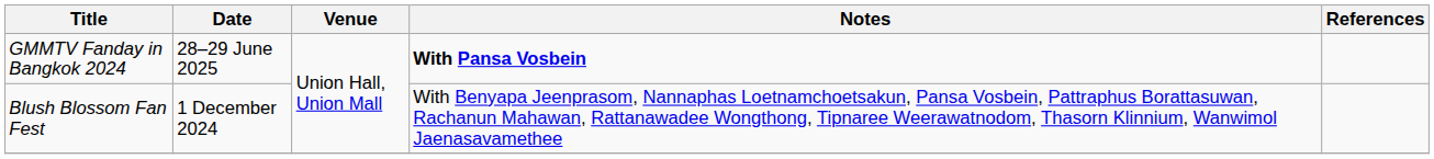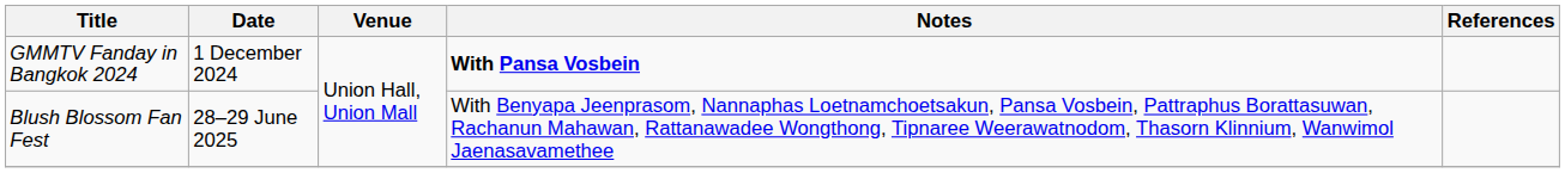GMMTV Fanday in Bangkok 2024 | Date: 28–29 June 2025 -> 1 December 2024
Blush Blossom Fan Fest | Date: 1 December 2024 -> 28–29 June 2025
